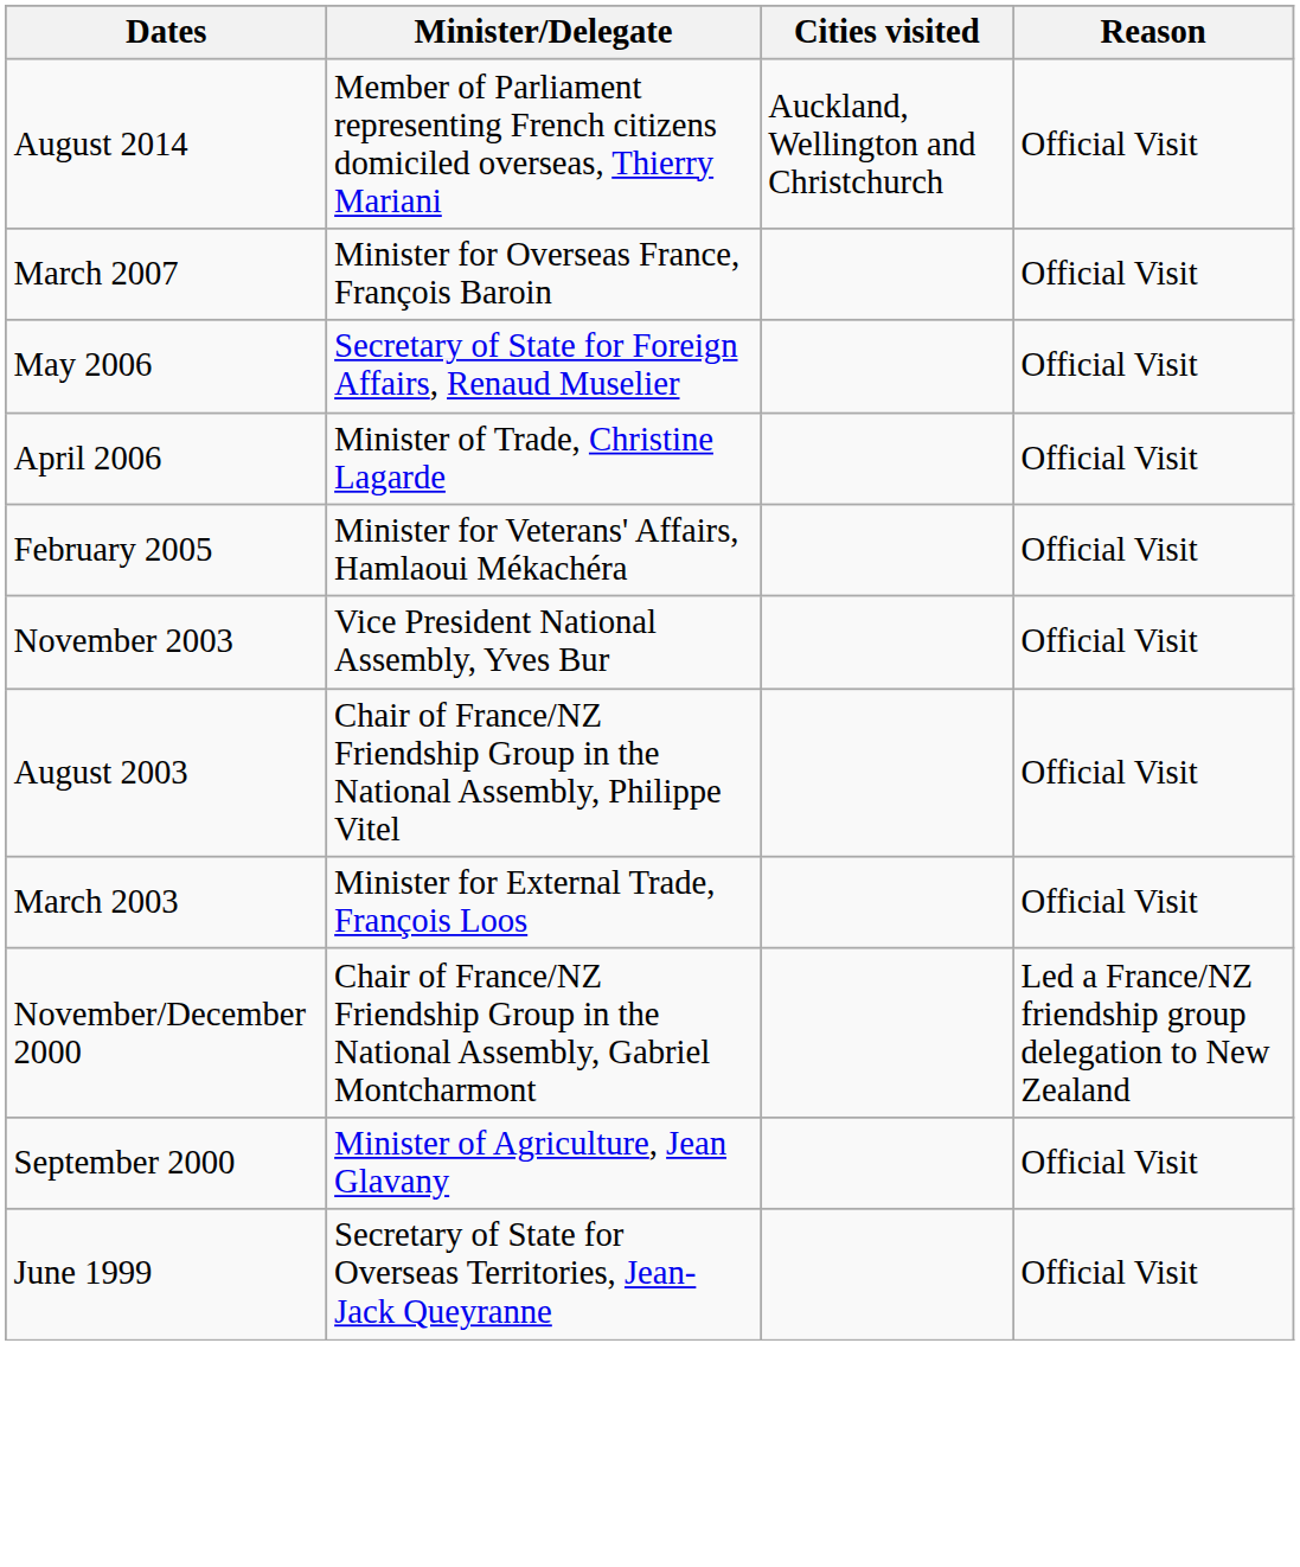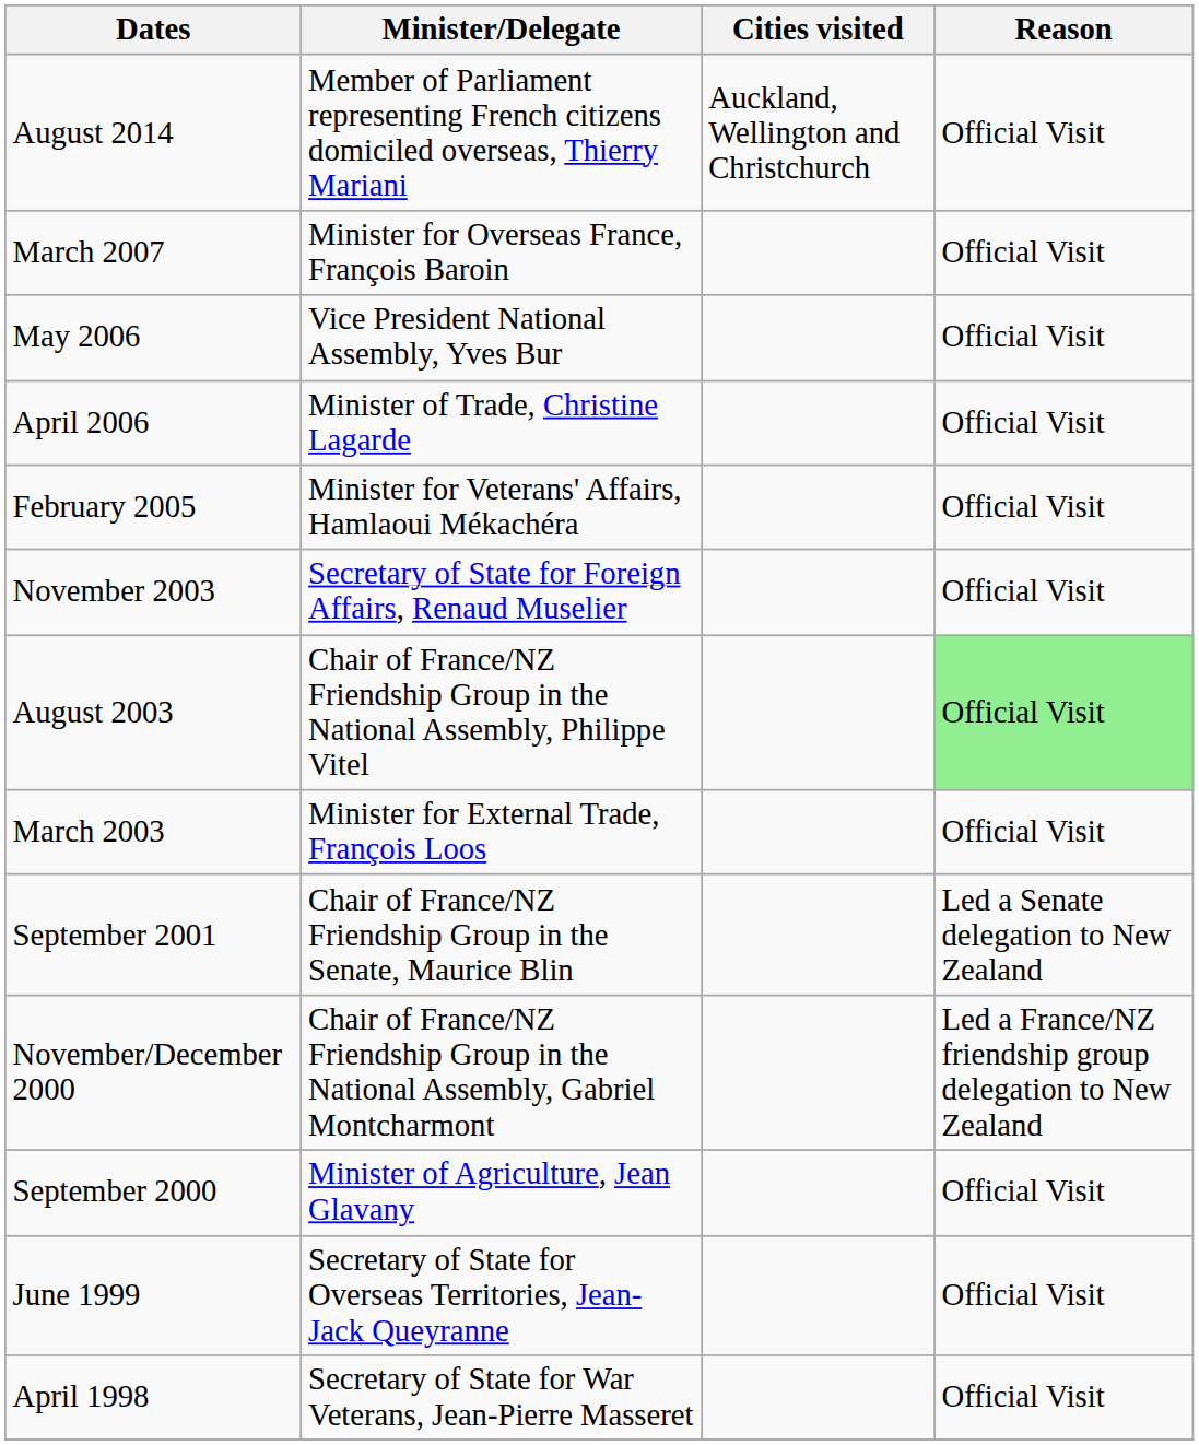May 2006 | Minister/Delegate: Secretary of State for Foreign Affairs, Renaud Muselier -> Vice President National Assembly, Yves Bur
November 2003 | Minister/Delegate: Vice President National Assembly, Yves Bur -> Secretary of State for Foreign Affairs, Renaud Muselier
August 2003 | Reason: no background -> lightgreen background
+ row: September 2001 | Chair of France/NZ Friendship Group in the Senate, Maurice Blin | Led a Senate delegation to New Zealand
+ row: April 1998 | Secretary of State for War Veterans, Jean-Pierre Masseret | Official Visit
